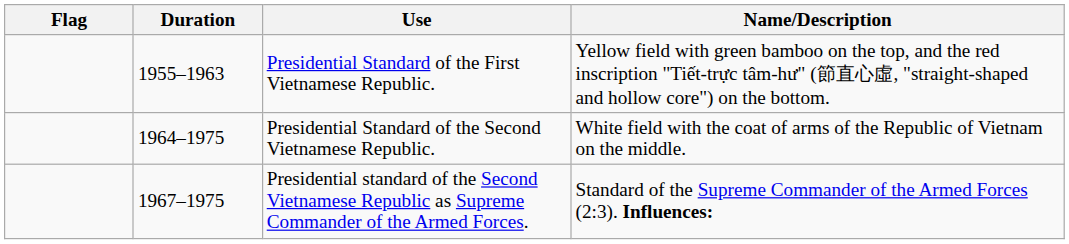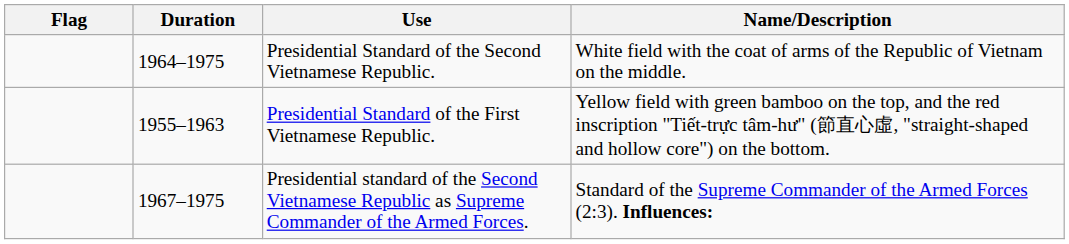rows swapped: Presidential Standard of the First Vietnamese Republic. <-> Presidential Standard of the Second Vietnamese Republic.
